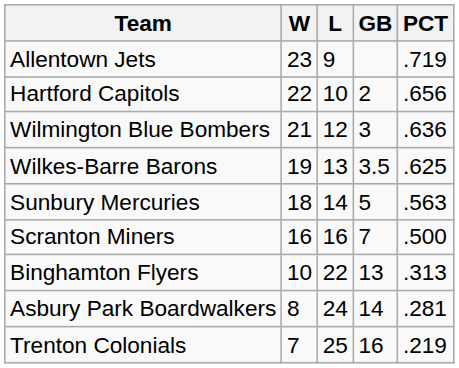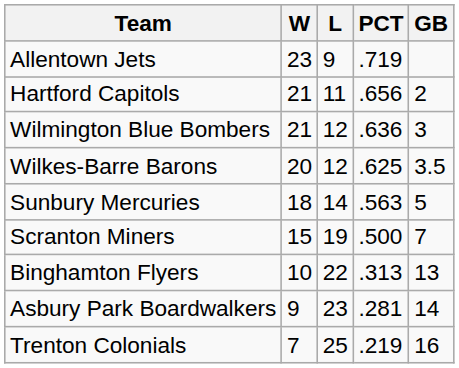columns swapped: PCT <-> GB
Hartford Capitols | W: 22 -> 21
Hartford Capitols | L: 10 -> 11
Wilkes-Barre Barons | W: 19 -> 20
Wilkes-Barre Barons | L: 13 -> 12
Scranton Miners | W: 16 -> 15
Scranton Miners | L: 16 -> 19
Asbury Park Boardwalkers | W: 8 -> 9
Asbury Park Boardwalkers | L: 24 -> 23
